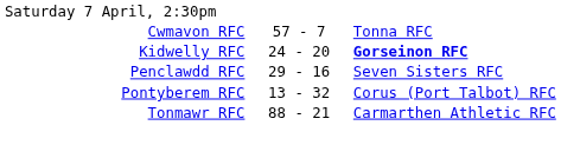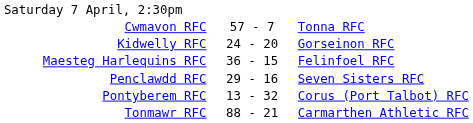Kidwelly RFC | column 3: bold -> normal
+ row: Maesteg Harlequins RFC | 36 - 15 | Felinfoel RFC
